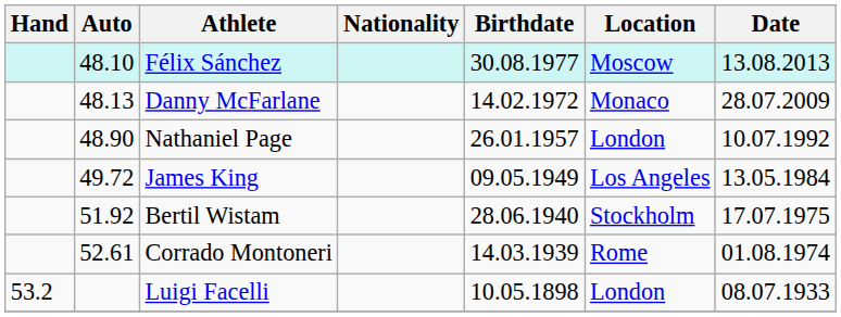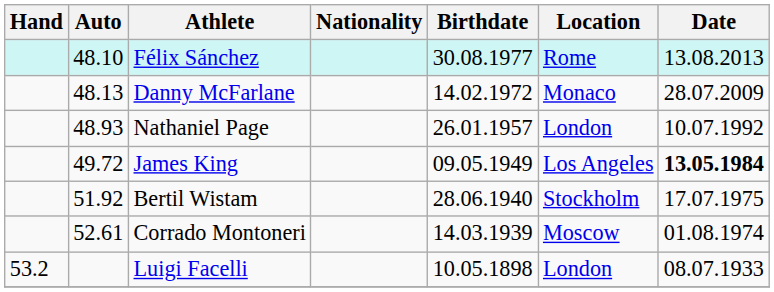Félix Sánchez | Location: Moscow -> Rome
Nathaniel Page | Auto: 48.90 -> 48.93
James King | Date: normal -> bold
Corrado Montoneri | Location: Rome -> Moscow
